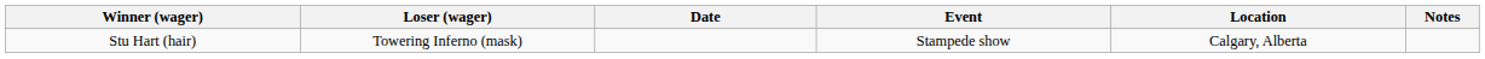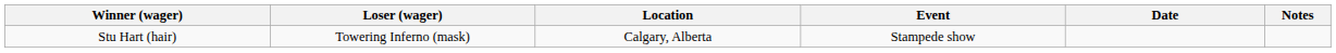columns swapped: Location <-> Date
